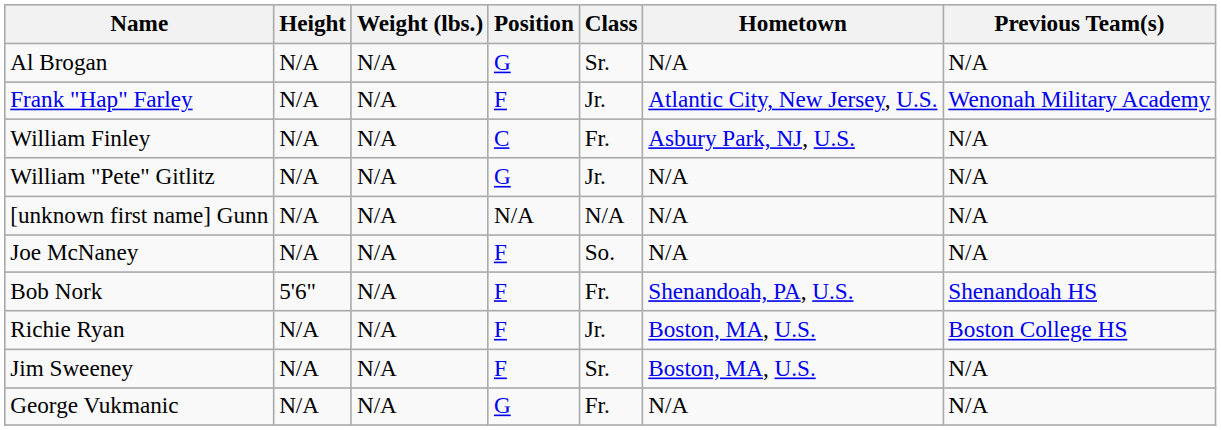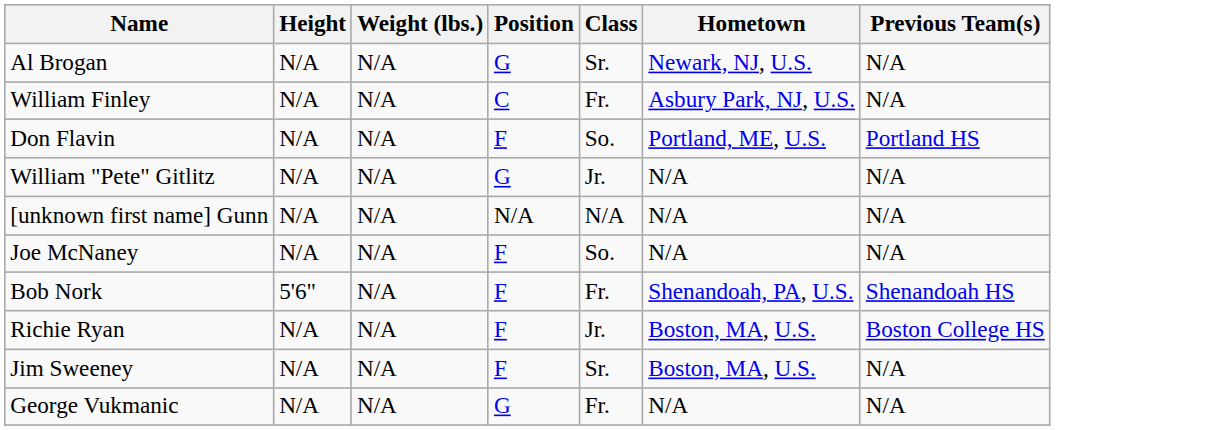Al Brogan | Hometown: N/A -> Newark, NJ, U.S.
- row: Frank "Hap" Farley | N/A | N/A | F | Jr. | Atlantic City, New Jersey, U.S. | Wenonah Military Academy
+ row: Don Flavin | N/A | N/A | F | So. | Portland, ME, U.S. | Portland HS
